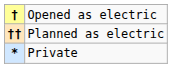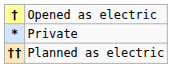rows swapped: †† <-> *
